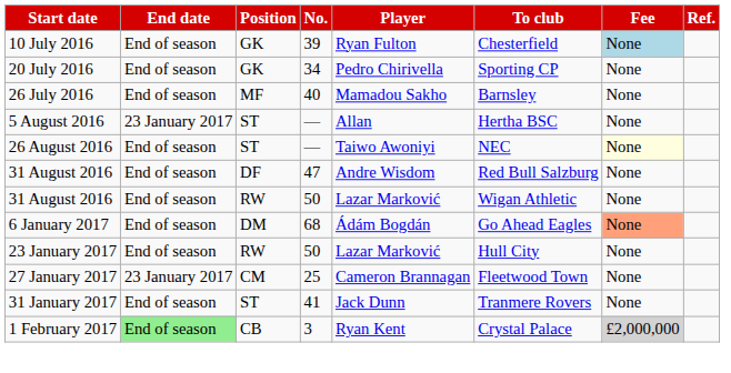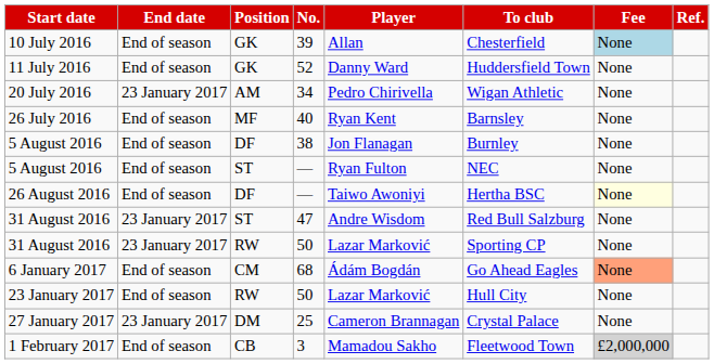10 July 2016 | Player: Ryan Fulton -> Allan
+ row: 11 July 2016 | End of season | GK | 52 | Danny Ward | Huddersfield Town | None
20 July 2016 | End date: End of season -> 23 January 2017
20 July 2016 | Position: GK -> AM
20 July 2016 | To club: Sporting CP -> Wigan Athletic
26 July 2016 | Player: Mamadou Sakho -> Ryan Kent
+ row: 5 August 2016 | End of season | DF | 38 | Jon Flanagan | Burnley | None
5 August 2016 / — | End date: 23 January 2017 -> End of season
5 August 2016 / — | Player: Allan -> Ryan Fulton
5 August 2016 / — | To club: Hertha BSC -> NEC
26 August 2016 | Position: ST -> DF
26 August 2016 | To club: NEC -> Hertha BSC
31 August 2016 / 47 | End date: End of season -> 23 January 2017
31 August 2016 / 47 | Position: DF -> ST
31 August 2016 / 50 | End date: End of season -> 23 January 2017
31 August 2016 / 50 | To club: Wigan Athletic -> Sporting CP
6 January 2017 | Position: DM -> CM
27 January 2017 | Position: CM -> DM
27 January 2017 | To club: Fleetwood Town -> Crystal Palace
- row: 31 January 2017 | End of season | ST | 41 | Jack Dunn | Tranmere Rovers | None
1 February 2017 | End date: lightgreen background -> no background
1 February 2017 | Player: Ryan Kent -> Mamadou Sakho
1 February 2017 | To club: Crystal Palace -> Fleetwood Town
